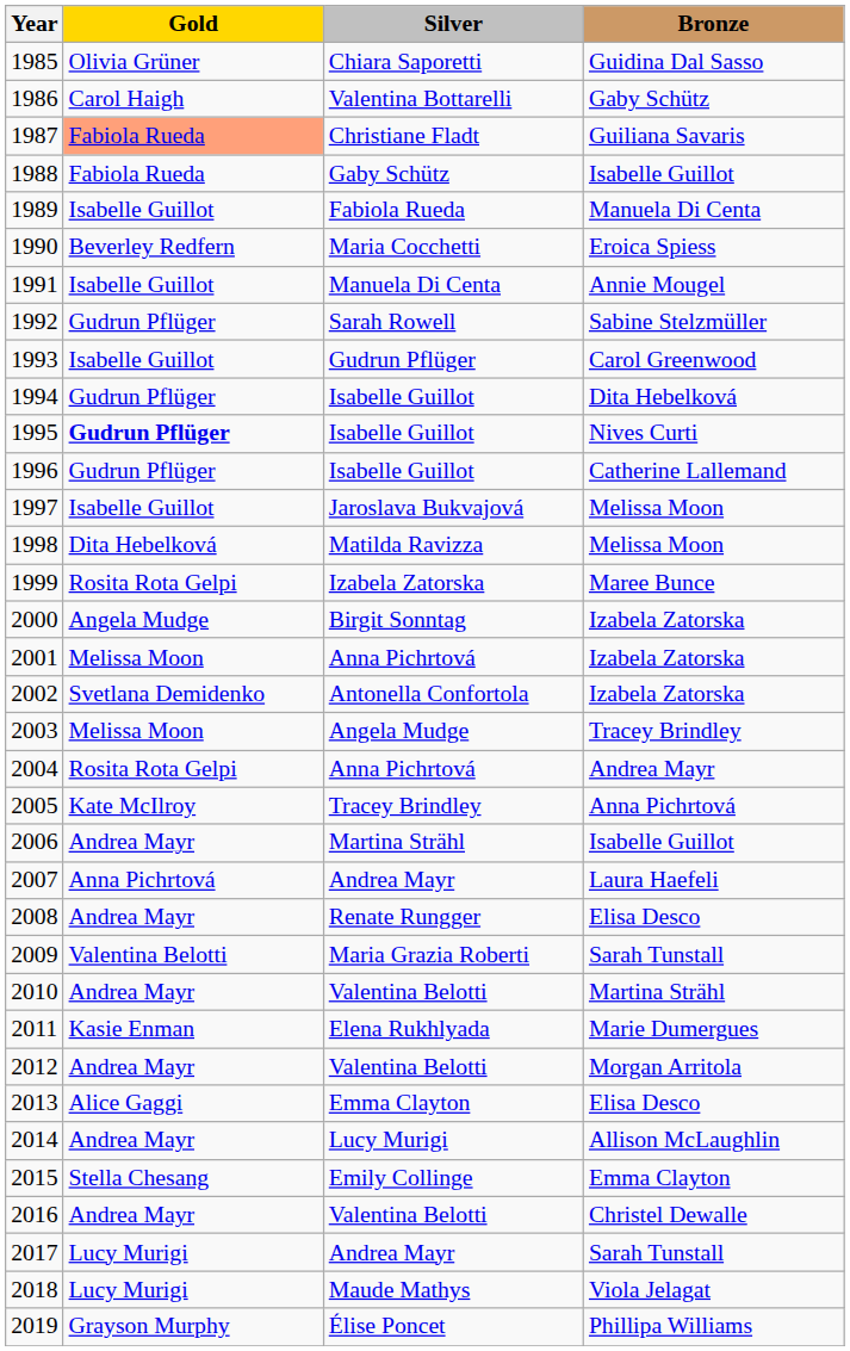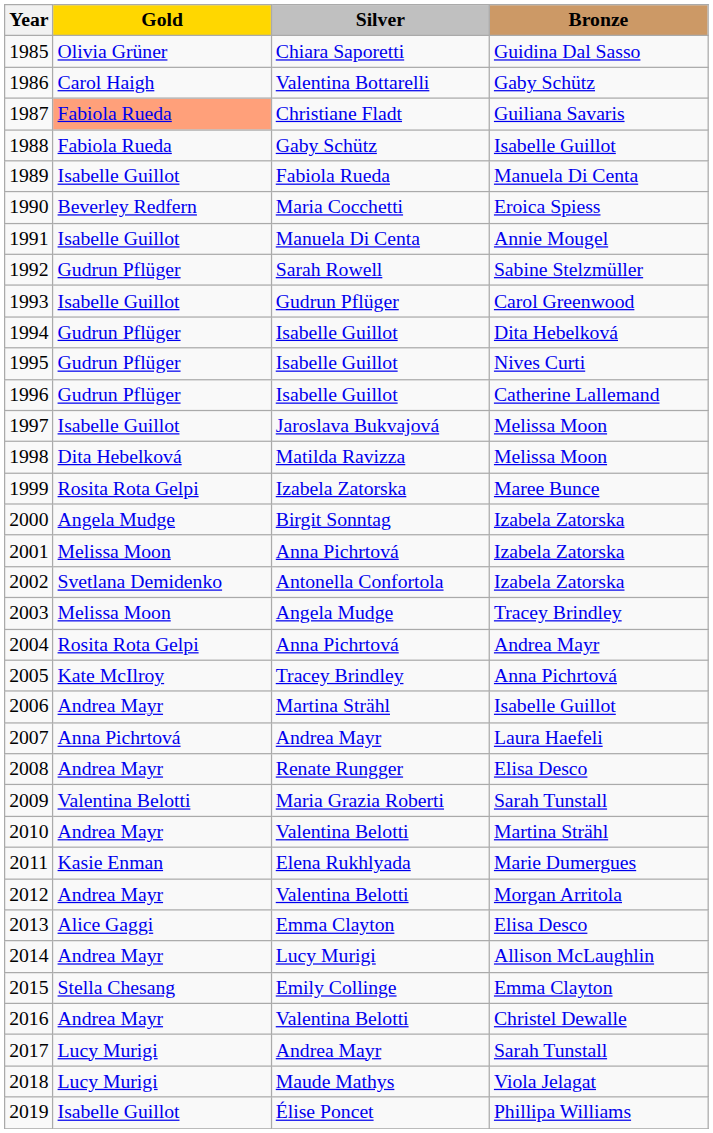1995 | Gold: bold -> normal
2019 | Gold: Grayson Murphy -> Isabelle Guillot
